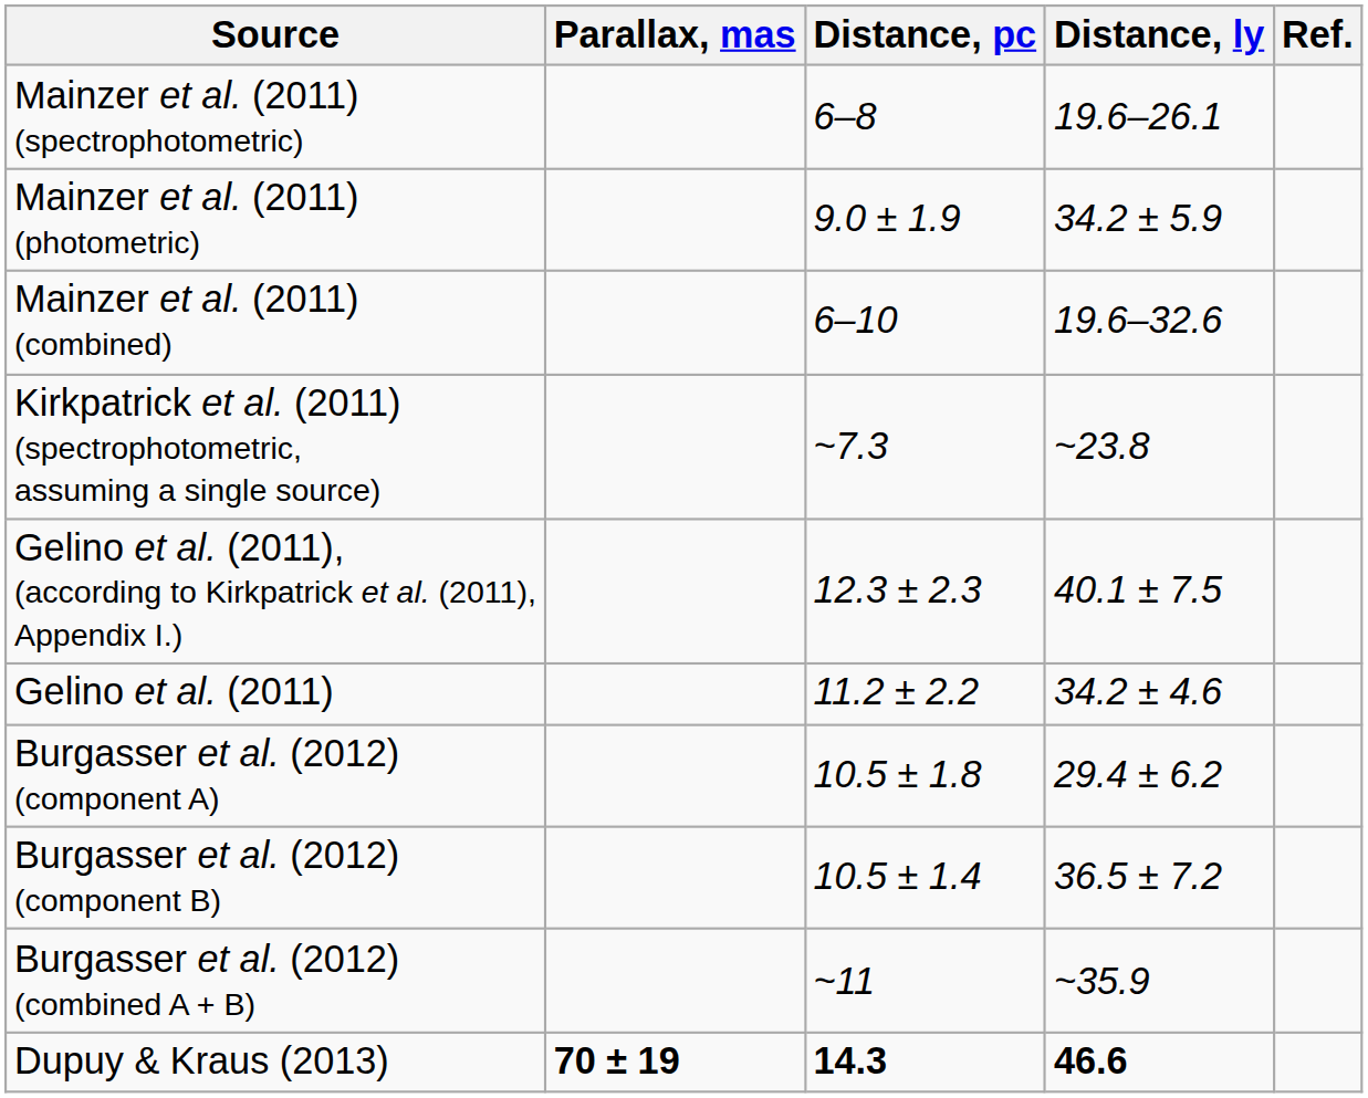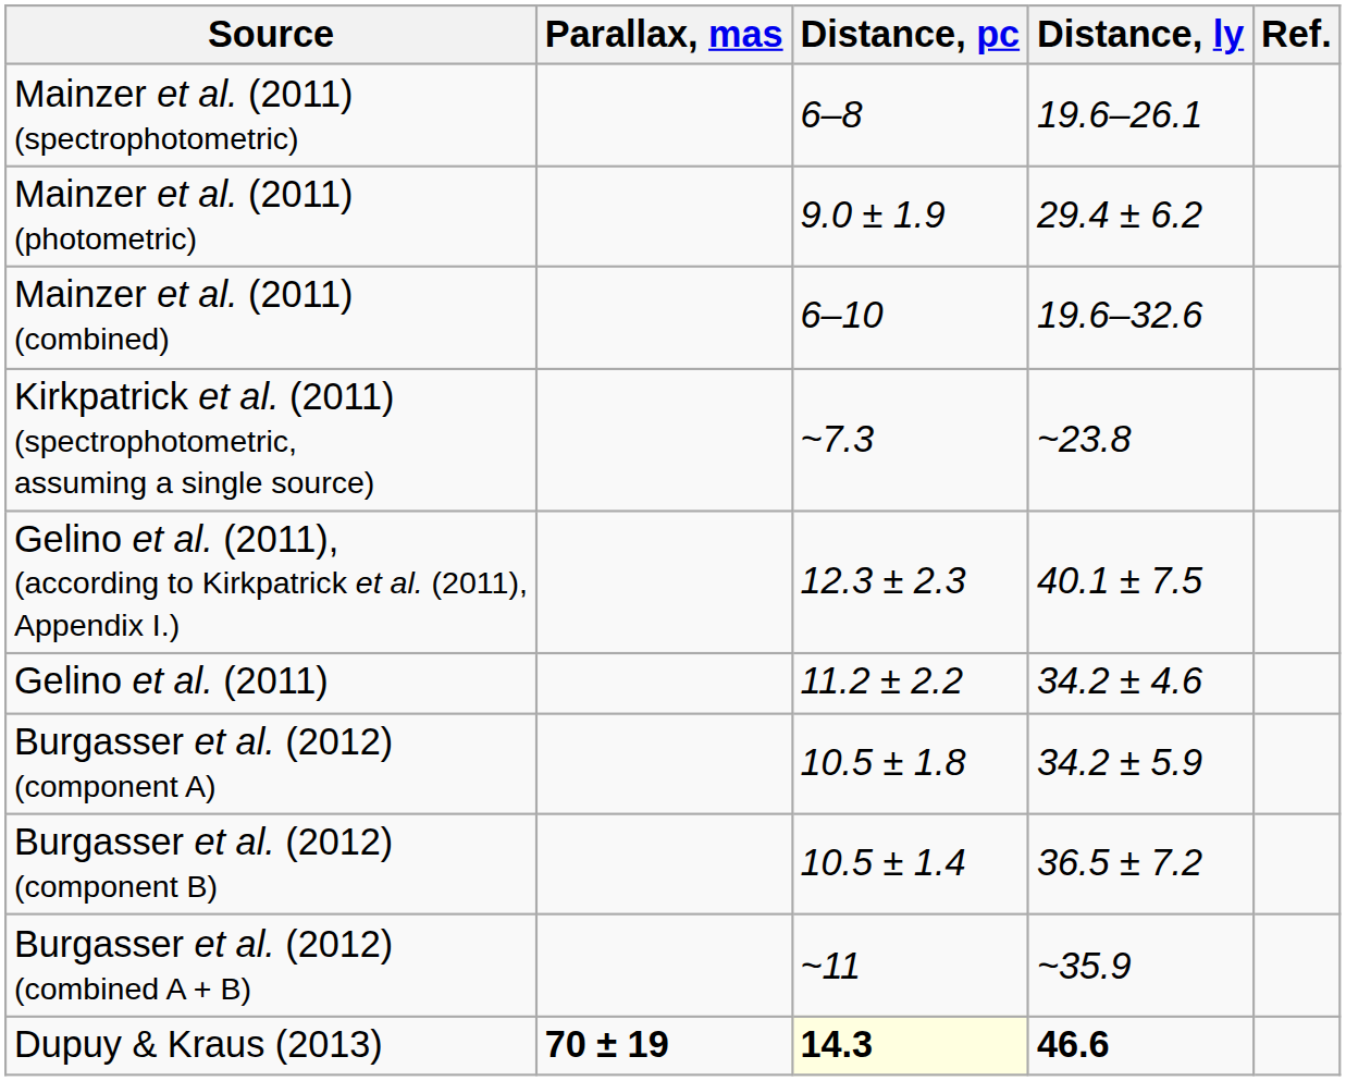Mainzer et al. (2011) (photometric) | Distance, ly: 34.2 ± 5.9 -> 29.4 ± 6.2
Burgasser et al. (2012) (component A) | Distance, ly: 29.4 ± 6.2 -> 34.2 ± 5.9
Dupuy & Kraus (2013) | Distance, pc: no background -> lightyellow background
